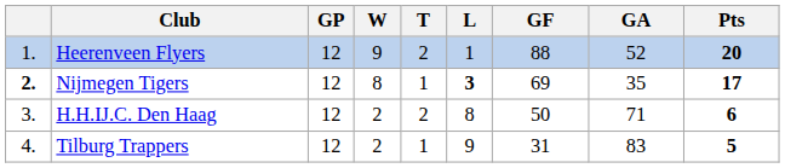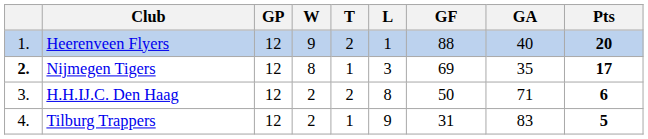Heerenveen Flyers | GA: 52 -> 40
Nijmegen Tigers | L: bold -> normal
